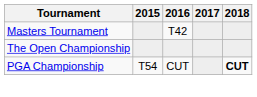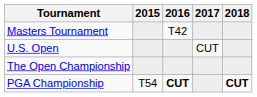+ row: U.S. Open | CUT
PGA Championship | 2016: normal -> bold
